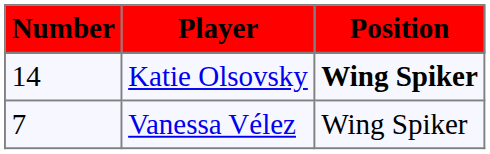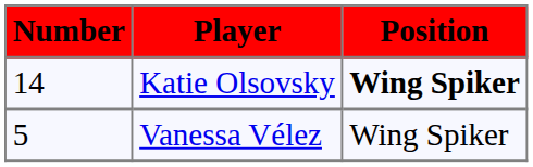Vanessa Vélez | Number: 7 -> 5
